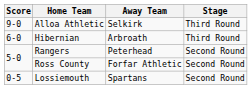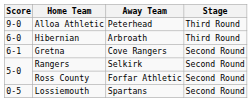Alloa Athletic | Away Team: Selkirk -> Peterhead
+ row: 6-1 | Gretna | Cove Rangers | Second Round
Rangers | Away Team: Peterhead -> Selkirk
